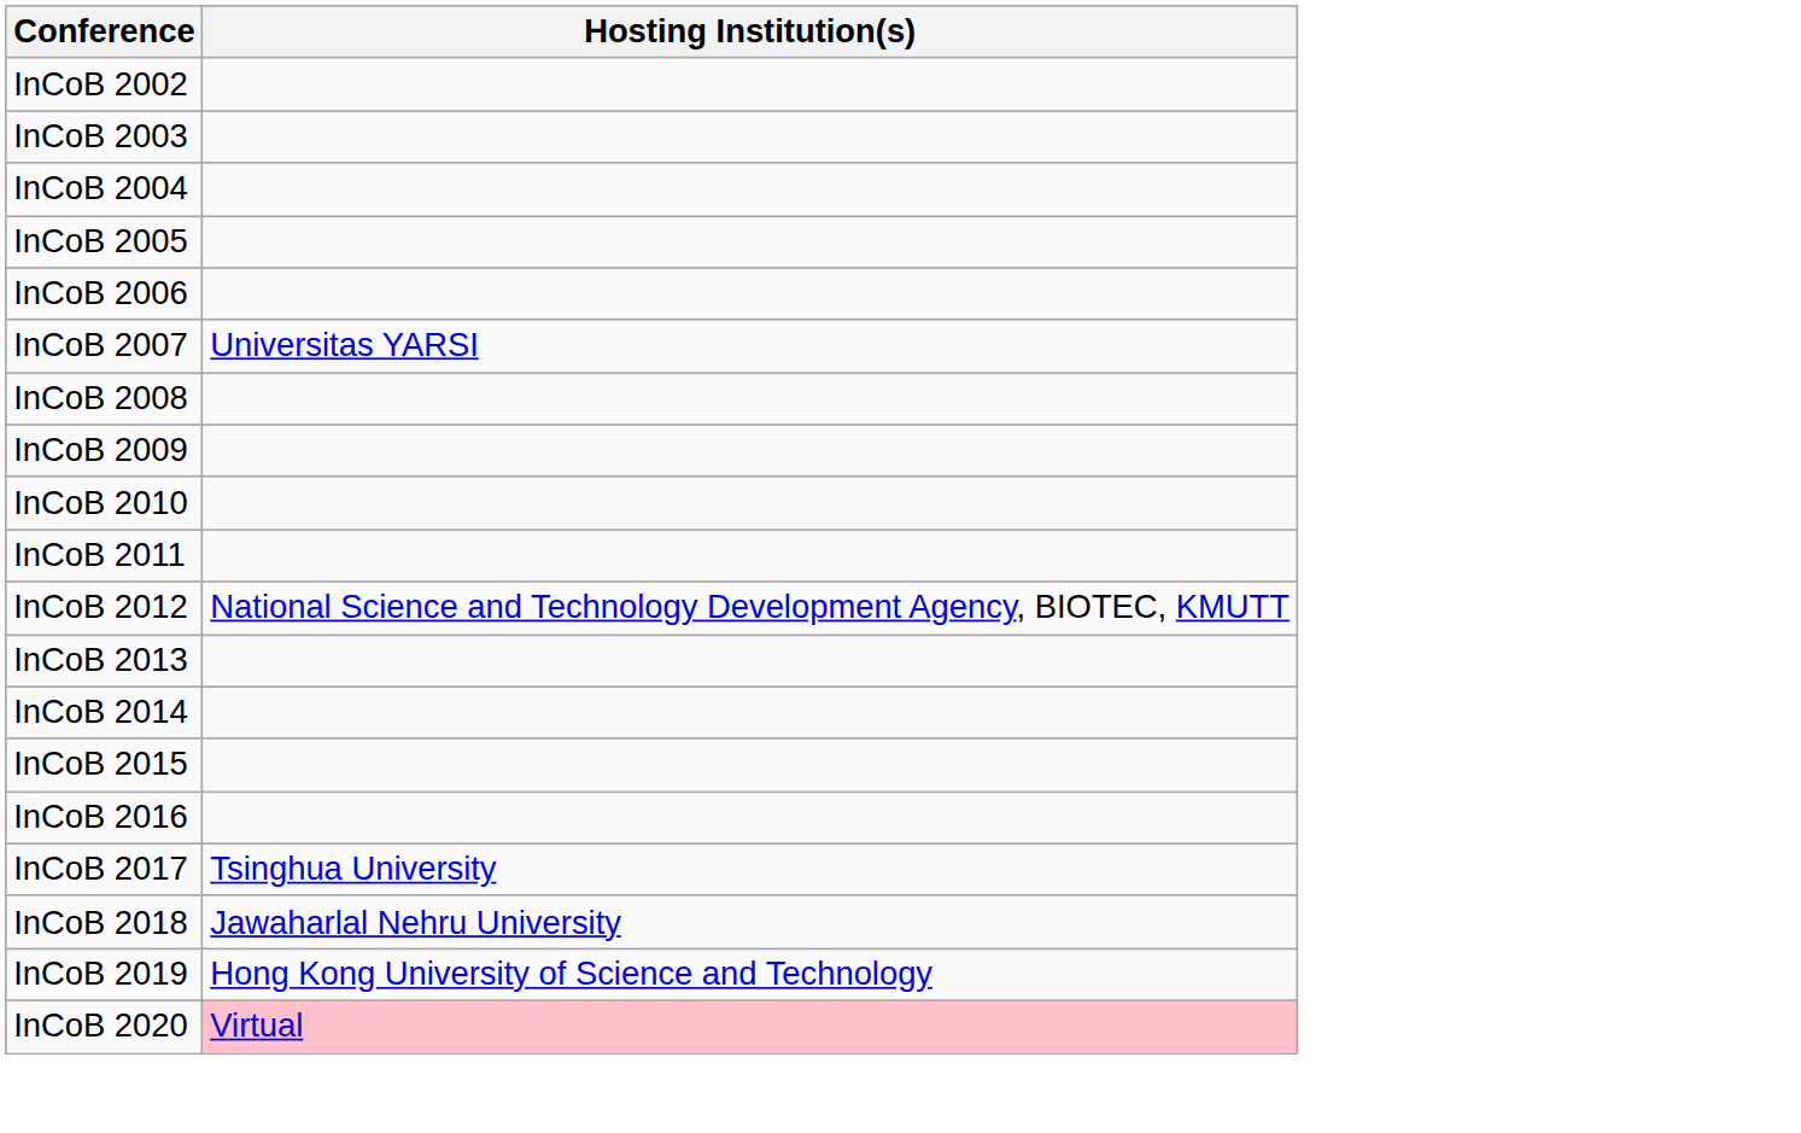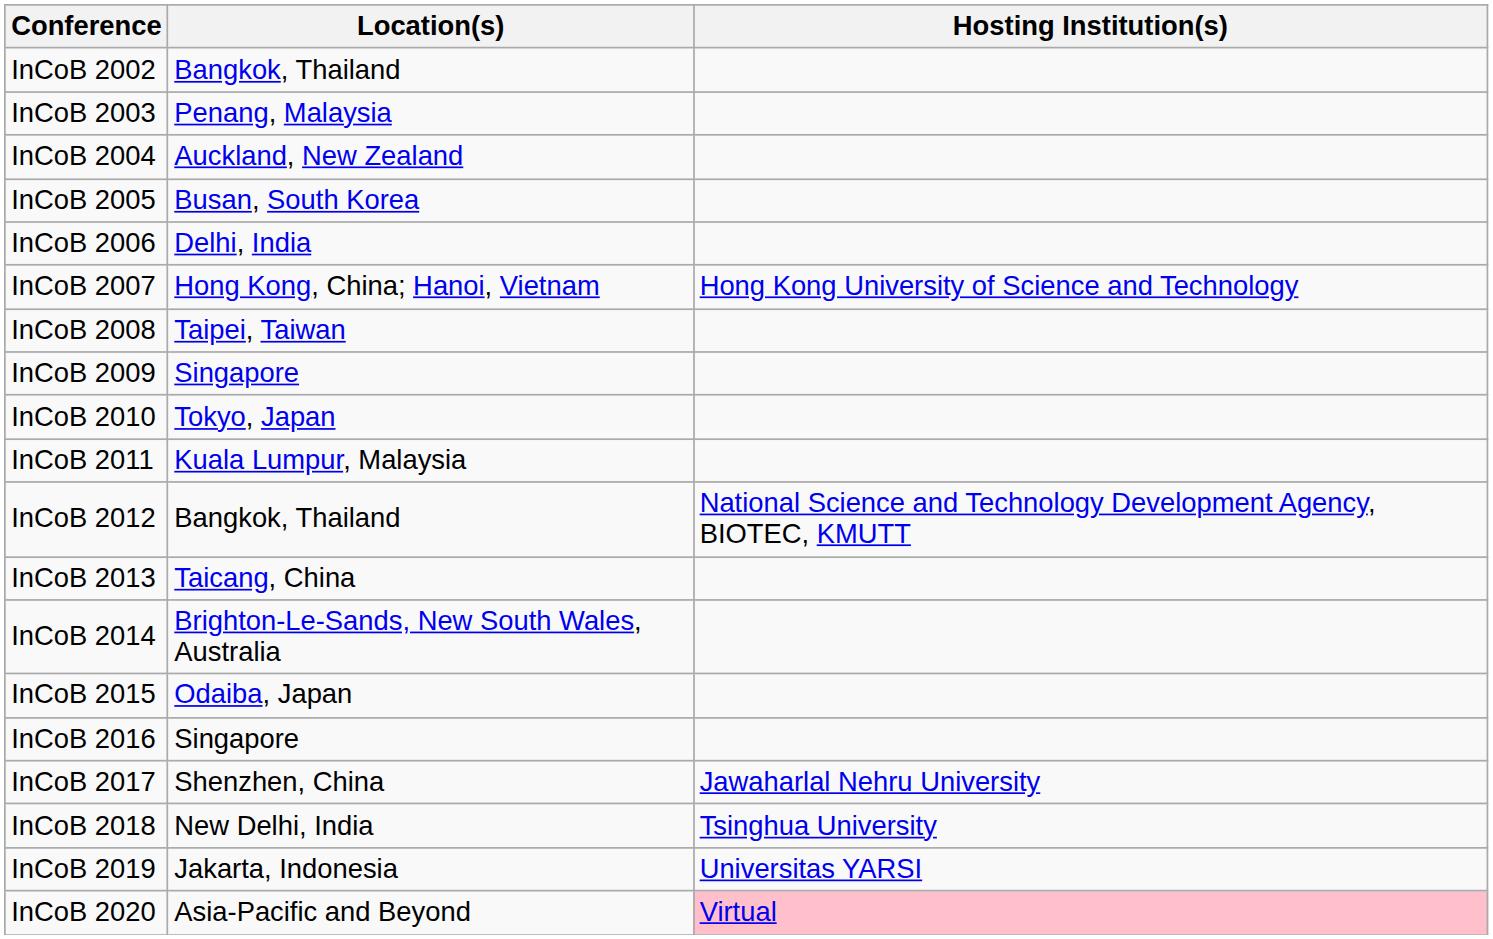+ column: Location(s) | Bangkok, Thailand | Penang, Malaysia | Auckland, New Zealand | Busan, South Korea | Delhi, India | Hong Kong, China; Hanoi, Vietnam | Taipei, Taiwan | Singapore | Tokyo, Japan | Kuala Lumpur, Malaysia | Bangkok, Thailand | Taicang, China | Brighton-Le-Sands, New South Wales, Australia | Odaiba, Japan | Singapore | Shenzhen, China | New Delhi, India | Jakarta, Indonesia | Asia-Pacific and Beyond
InCoB 2007 | Hosting Institution(s): Universitas YARSI -> Hong Kong University of Science and Technology
InCoB 2017 | Hosting Institution(s): Tsinghua University -> Jawaharlal Nehru University
InCoB 2018 | Hosting Institution(s): Jawaharlal Nehru University -> Tsinghua University
InCoB 2019 | Hosting Institution(s): Hong Kong University of Science and Technology -> Universitas YARSI
